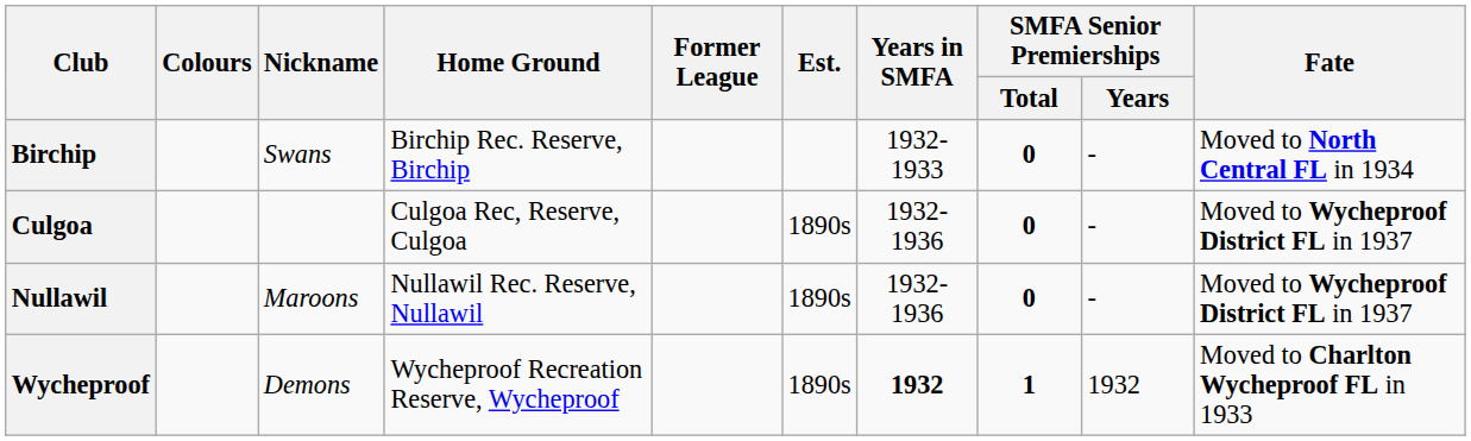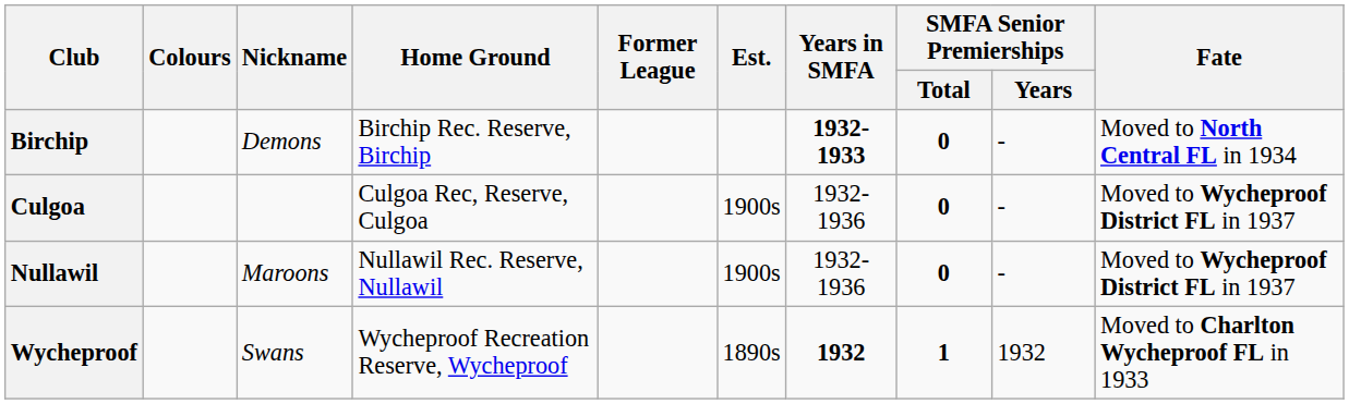Birchip | Nickname: Swans -> Demons
Birchip | Years in SMFA: normal -> bold
Culgoa | Est.: 1890s -> 1900s
Nullawil | Est.: 1890s -> 1900s
Wycheproof | Nickname: Demons -> Swans
